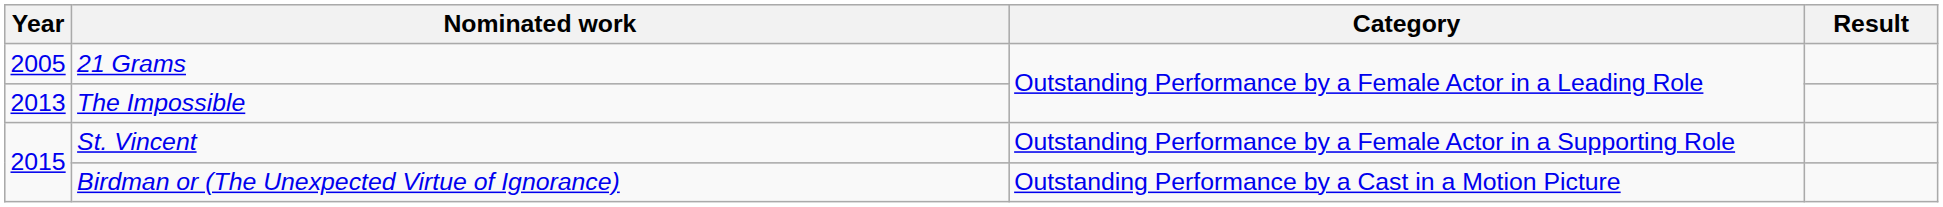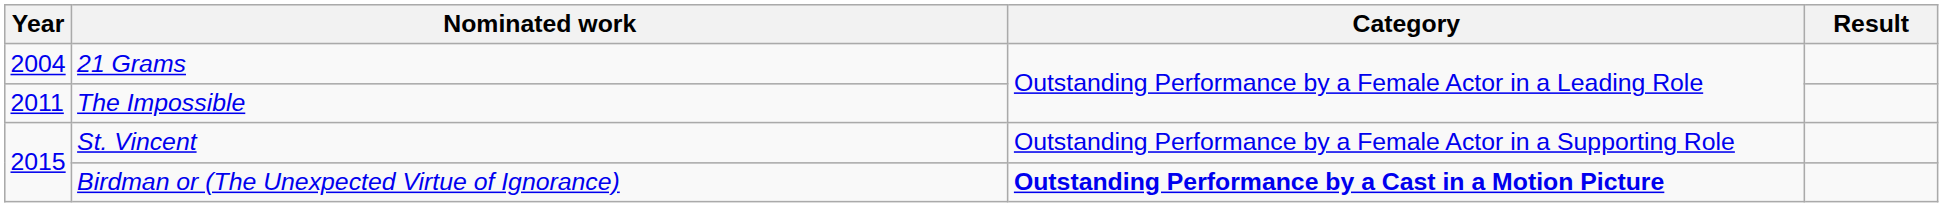21 Grams | Year: 2005 -> 2004
The Impossible | Year: 2013 -> 2011
Birdman or (The Unexpected Virtue of Ignorance) | Category: normal -> bold
